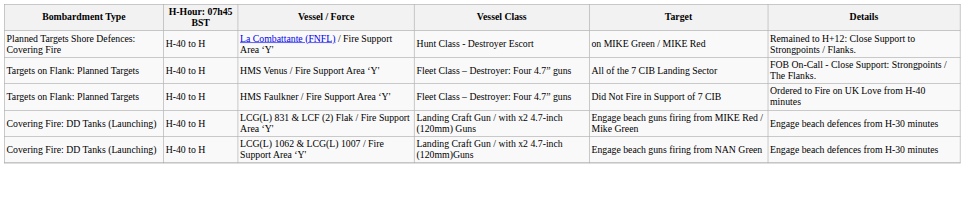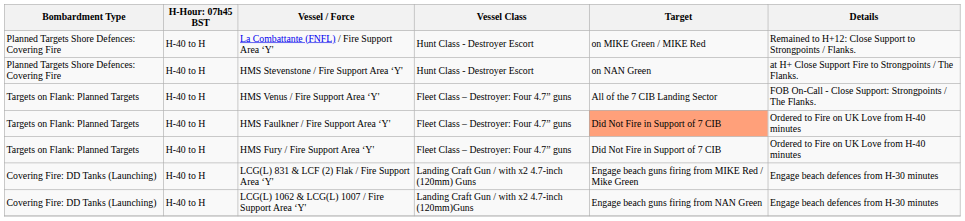+ row: Planned Targets Shore Defences: Covering Fire | H-40 to H | HMS Stevenstone / Fire Support Area ‘Y' | Hunt Class - Destroyer Escort | on NAN Green | at H+ Close Support Fire to Strongpoints / The Flanks.
HMS Faulkner / Fire Support Area ‘Y' | Target: no background -> lightsalmon background
+ row: Targets on Flank: Planned Targets | H-40 to H | HMS Fury / Fire Support Area ‘Y' | Fleet Class – Destroyer: Four 4.7” guns | Did Not Fire in Support of 7 CIB | Ordered to Fire on UK Love from H-40 minutes
